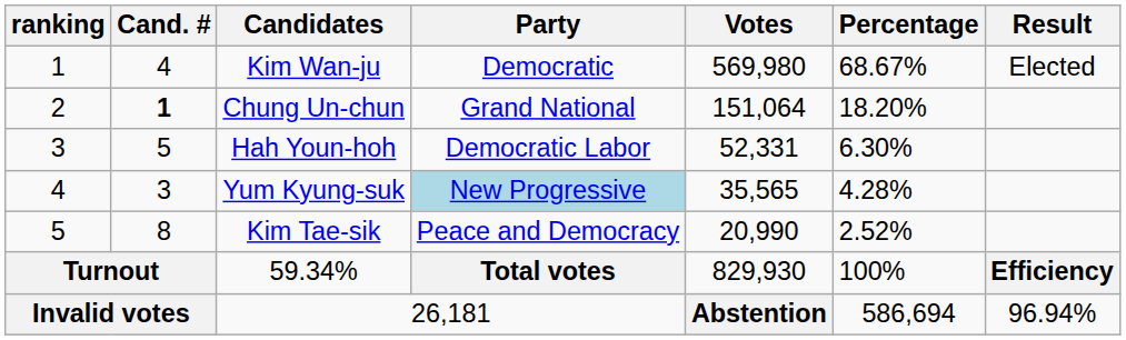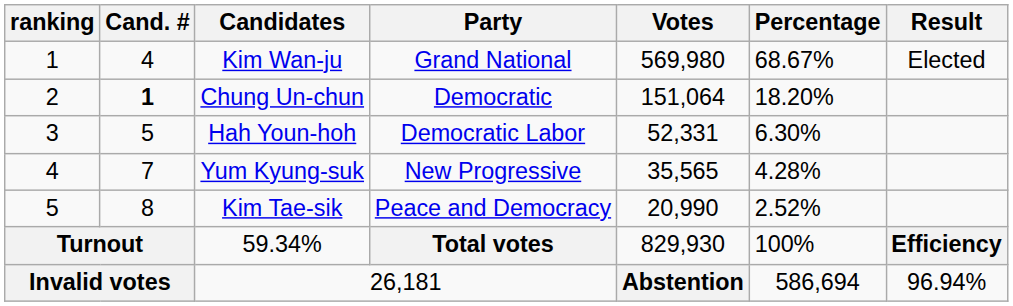Kim Wan-ju | Party: Democratic -> Grand National
Chung Un-chun | Party: Grand National -> Democratic
Yum Kyung-suk | Cand. #: 3 -> 7
Yum Kyung-suk | Party: lightblue background -> no background
